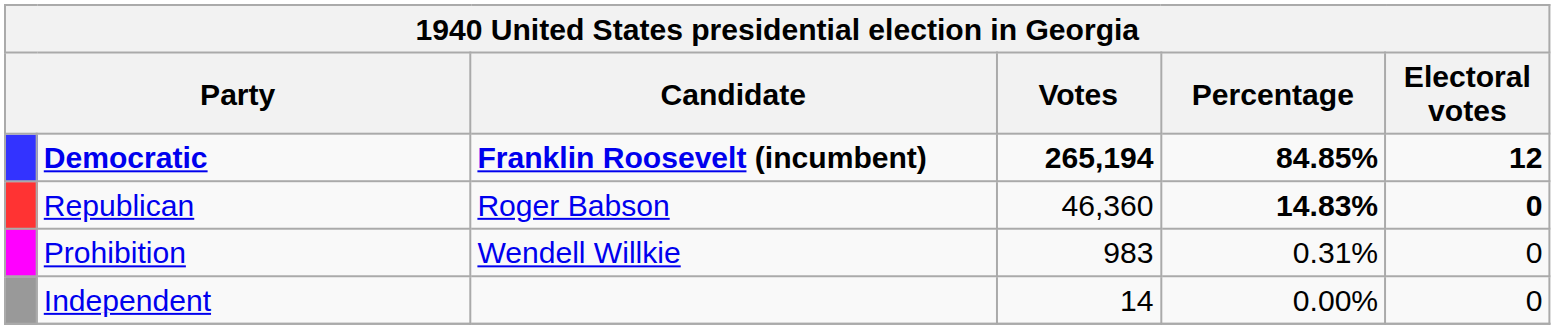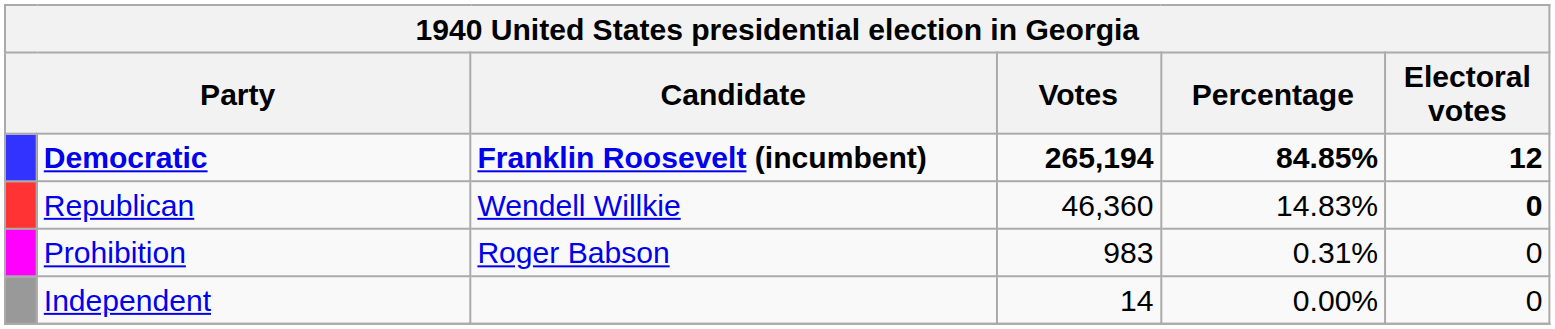Republican | Candidate: Roger Babson -> Wendell Willkie
Republican | Percentage: bold -> normal
Prohibition | Candidate: Wendell Willkie -> Roger Babson
